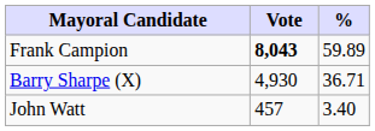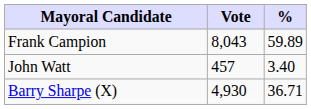Frank Campion | Vote: bold -> normal
rows swapped: Barry Sharpe (X) <-> John Watt
